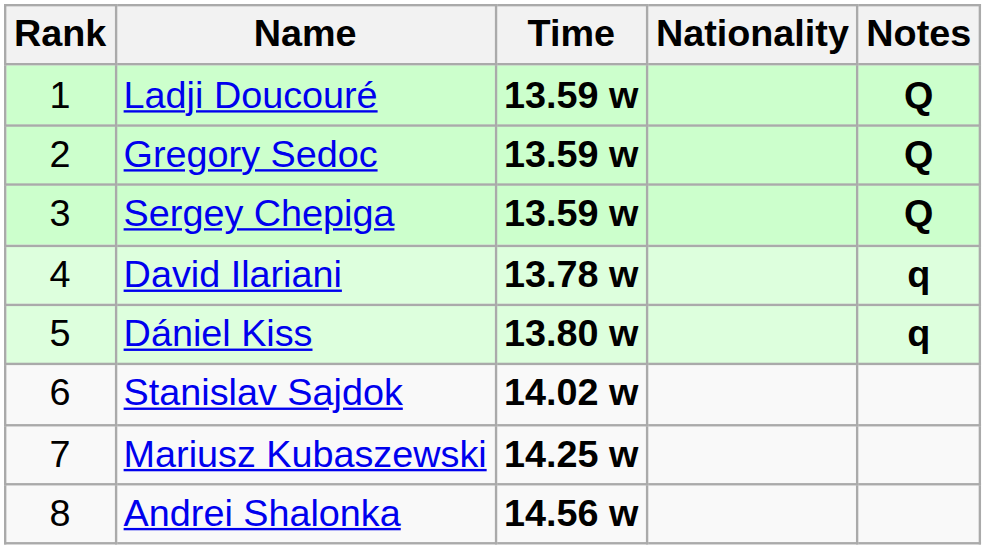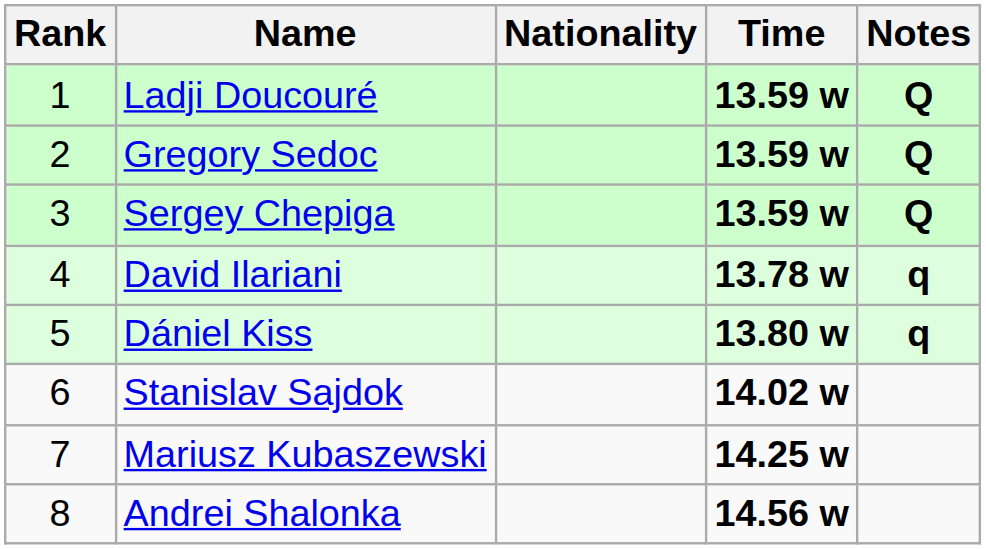columns swapped: Nationality <-> Time
